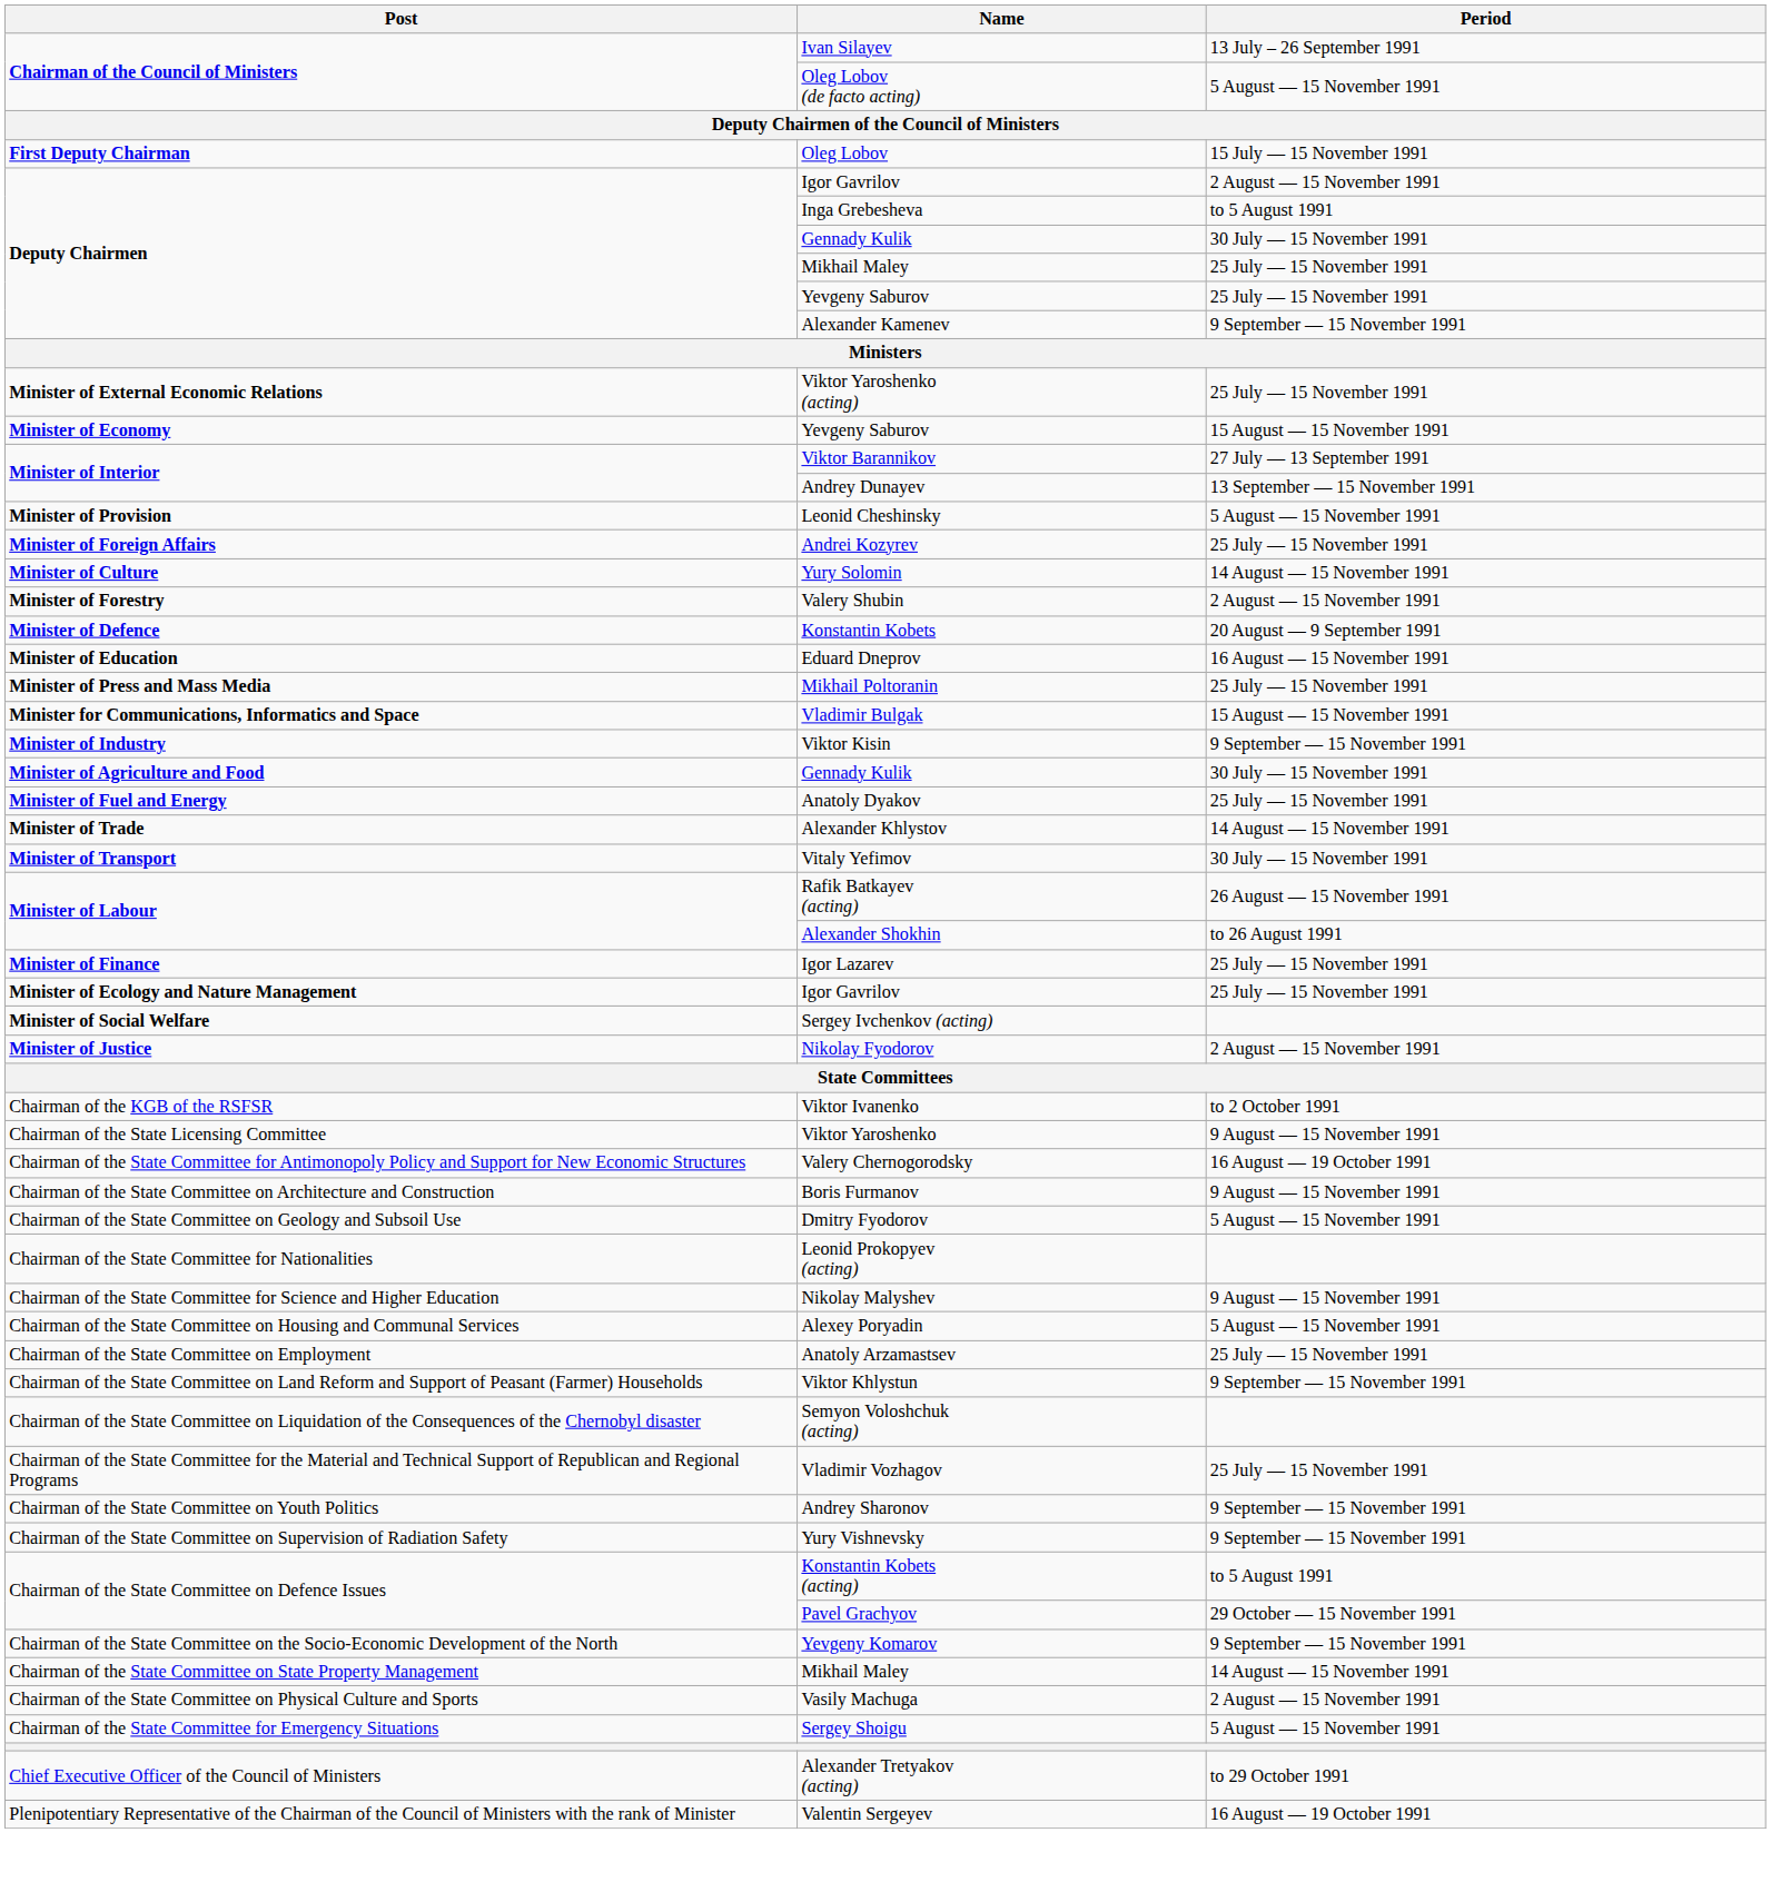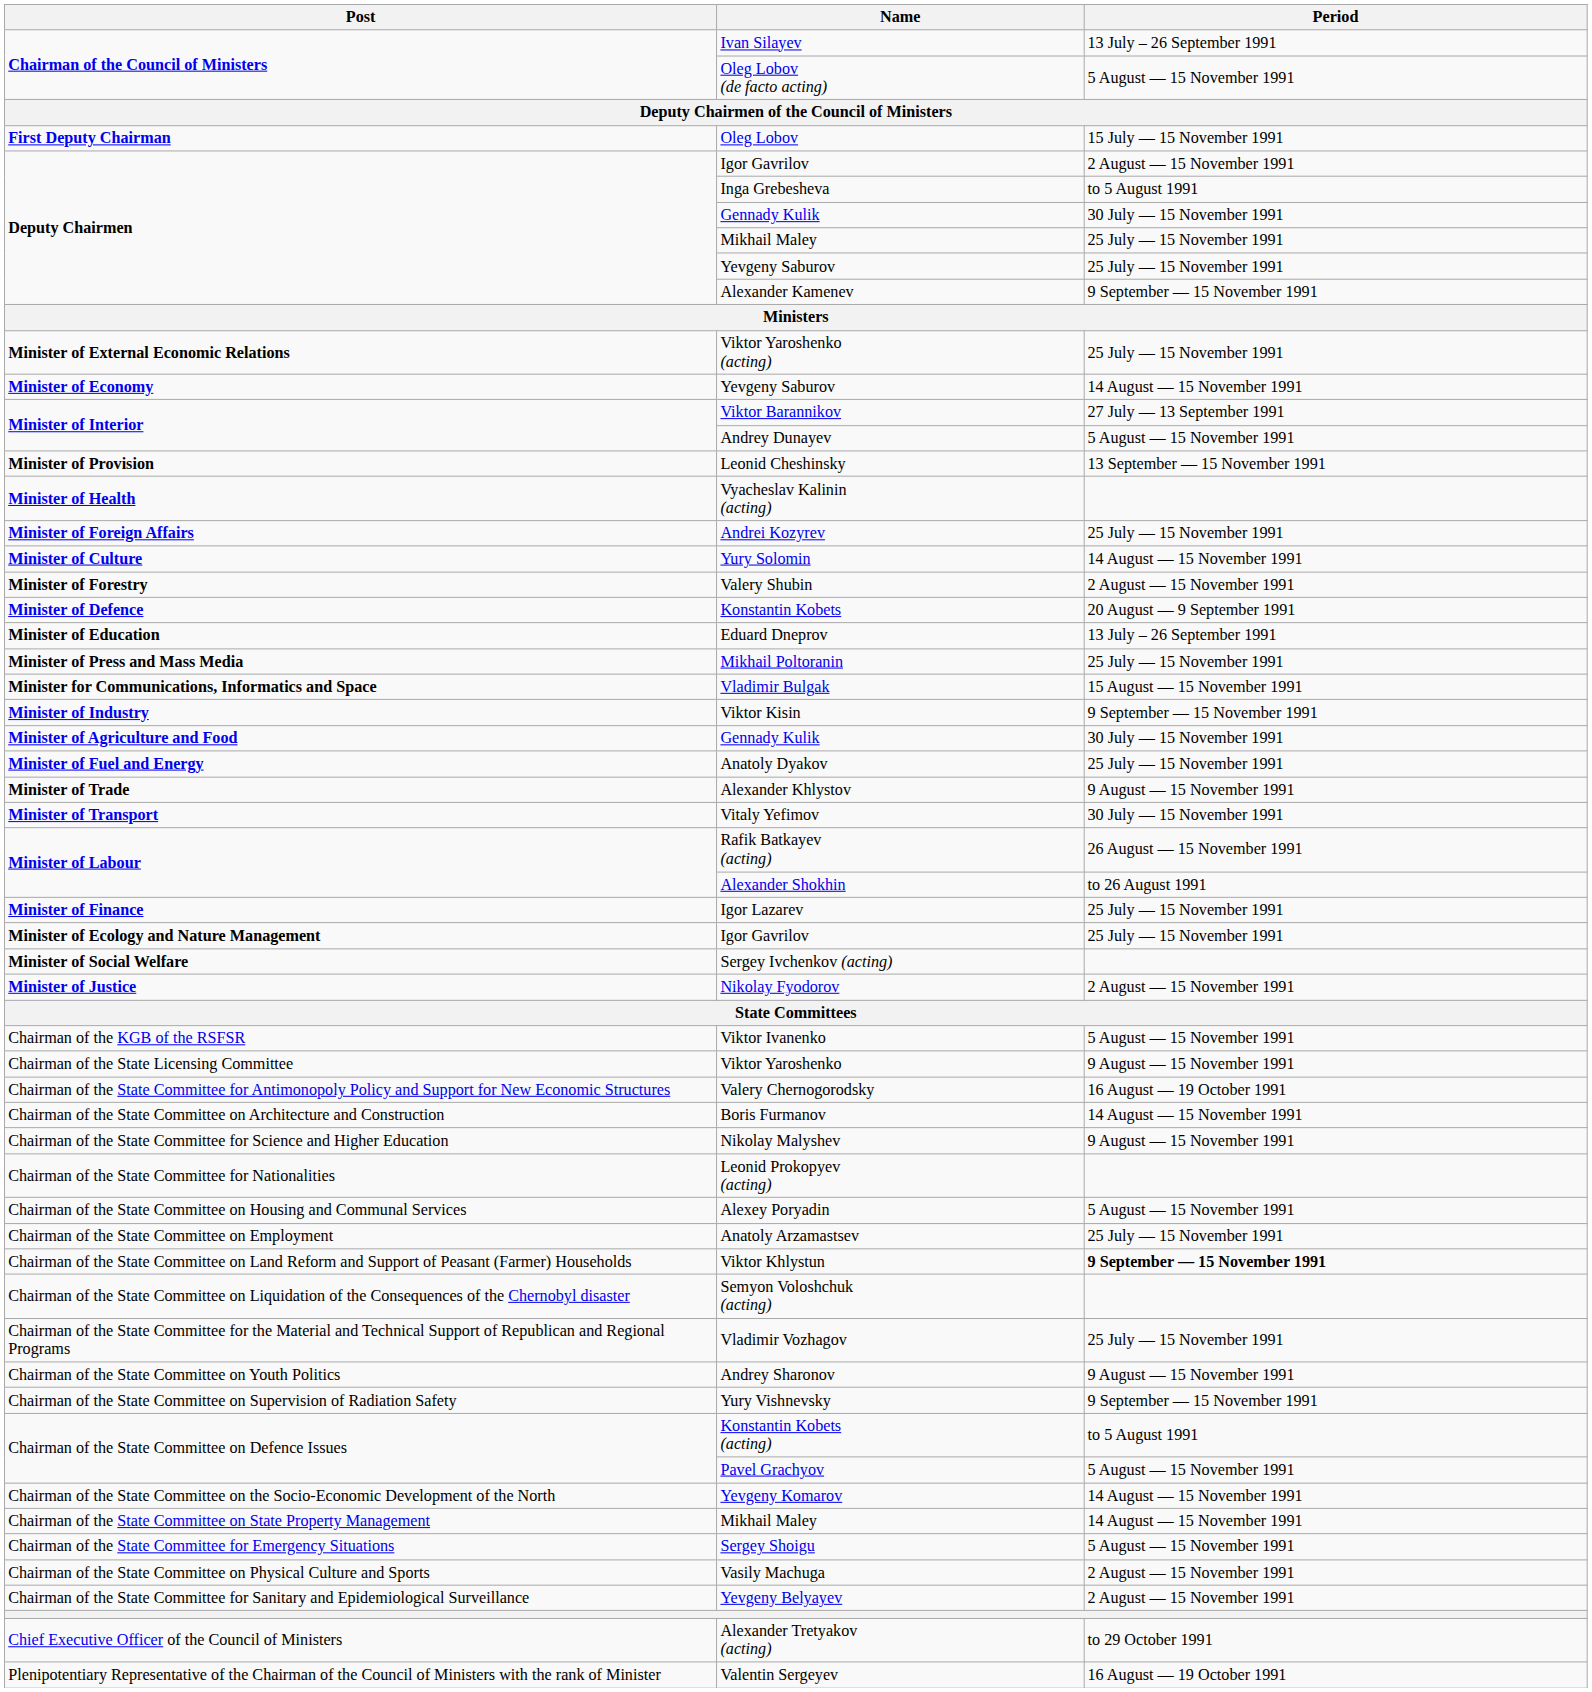Minister of Economy / Yevgeny Saburov | Period: 15 August — 15 November 1991 -> 14 August — 15 November 1991
Andrey Dunayev | Period: 13 September — 15 November 1991 -> 5 August — 15 November 1991
Leonid Cheshinsky | Period: 5 August — 15 November 1991 -> 13 September — 15 November 1991
+ row: Minister of Health | Vyacheslav Kalinin (acting)
Eduard Dneprov | Period: 16 August — 15 November 1991 -> 13 July – 26 September 1991
Alexander Khlystov | Period: 14 August — 15 November 1991 -> 9 August — 15 November 1991
Viktor Ivanenko | Period: to 2 October 1991 -> 5 August — 15 November 1991
Boris Furmanov | Period: 9 August — 15 November 1991 -> 14 August — 15 November 1991
- row: Chairman of the State Committee on Geology and Subsoil Use | Dmitry Fyodorov | 5 August — 15 November 1991
rows swapped: Nikolay Malyshev <-> Leonid Prokopyev (acting)
Viktor Khlystun | Period: normal -> bold
Andrey Sharonov | Period: 9 September — 15 November 1991 -> 9 August — 15 November 1991
Pavel Grachyov | Period: 29 October — 15 November 1991 -> 5 August — 15 November 1991
Yevgeny Komarov | Period: 9 September — 15 November 1991 -> 14 August — 15 November 1991
rows swapped: Vasily Machuga <-> Sergey Shoigu
+ row: Chairman of the State Committee for Sanitary and Epidemiological Surveillance | Yevgeny Belyayev | 2 August — 15 November 1991
